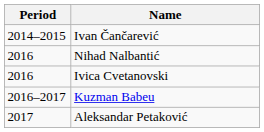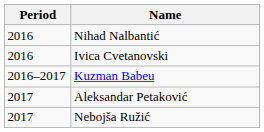- row: 2014–2015 | Ivan Čančarević
+ row: 2017 | Nebojša Ružić
